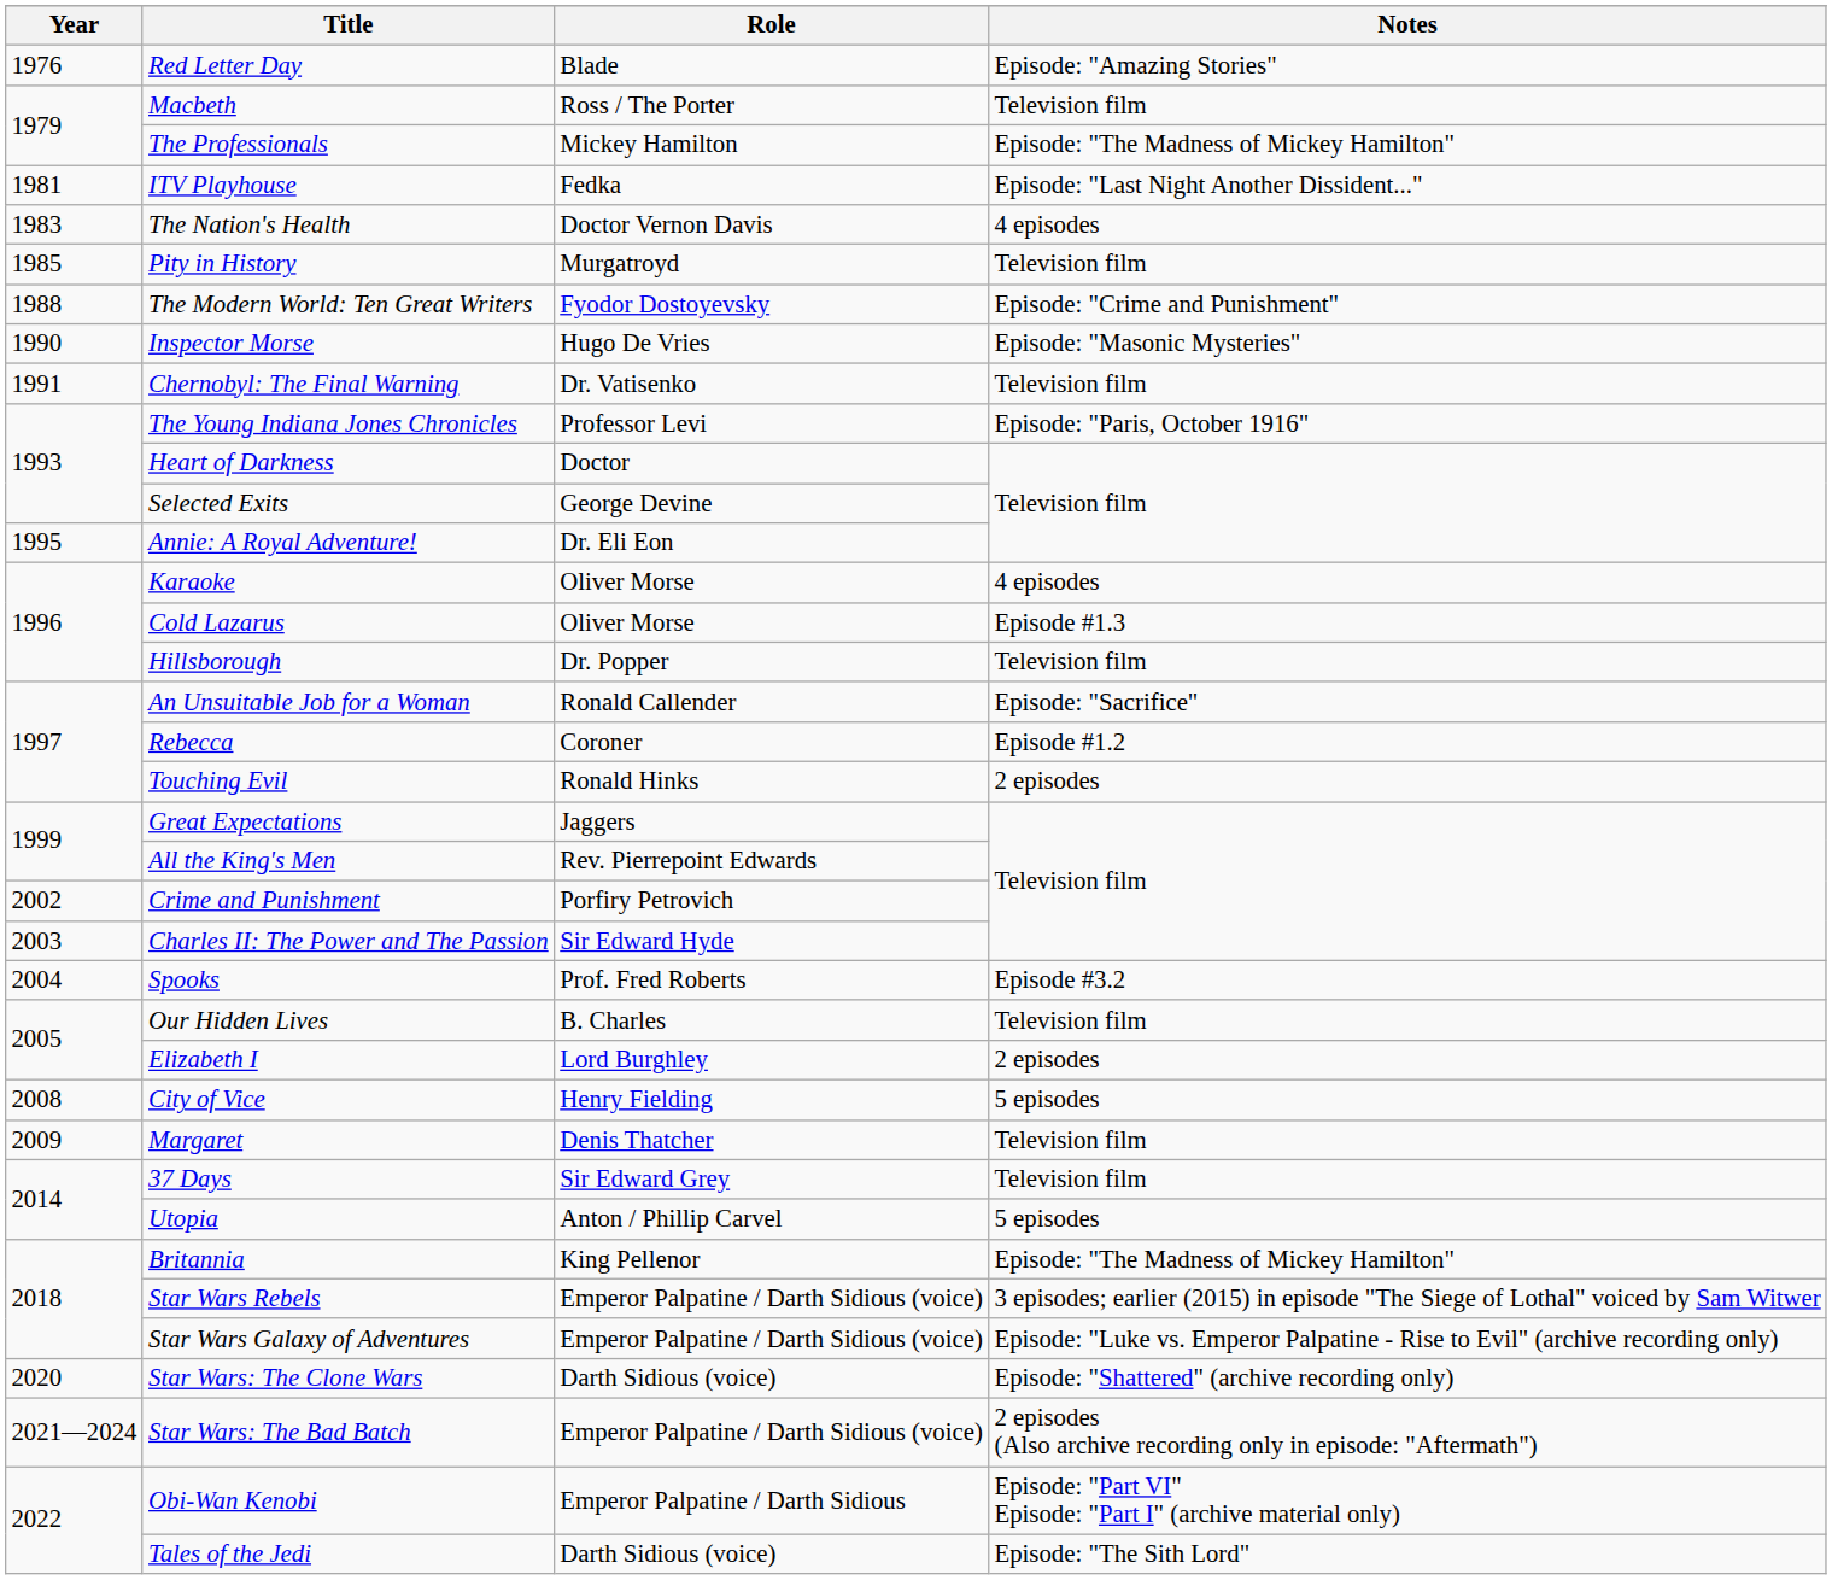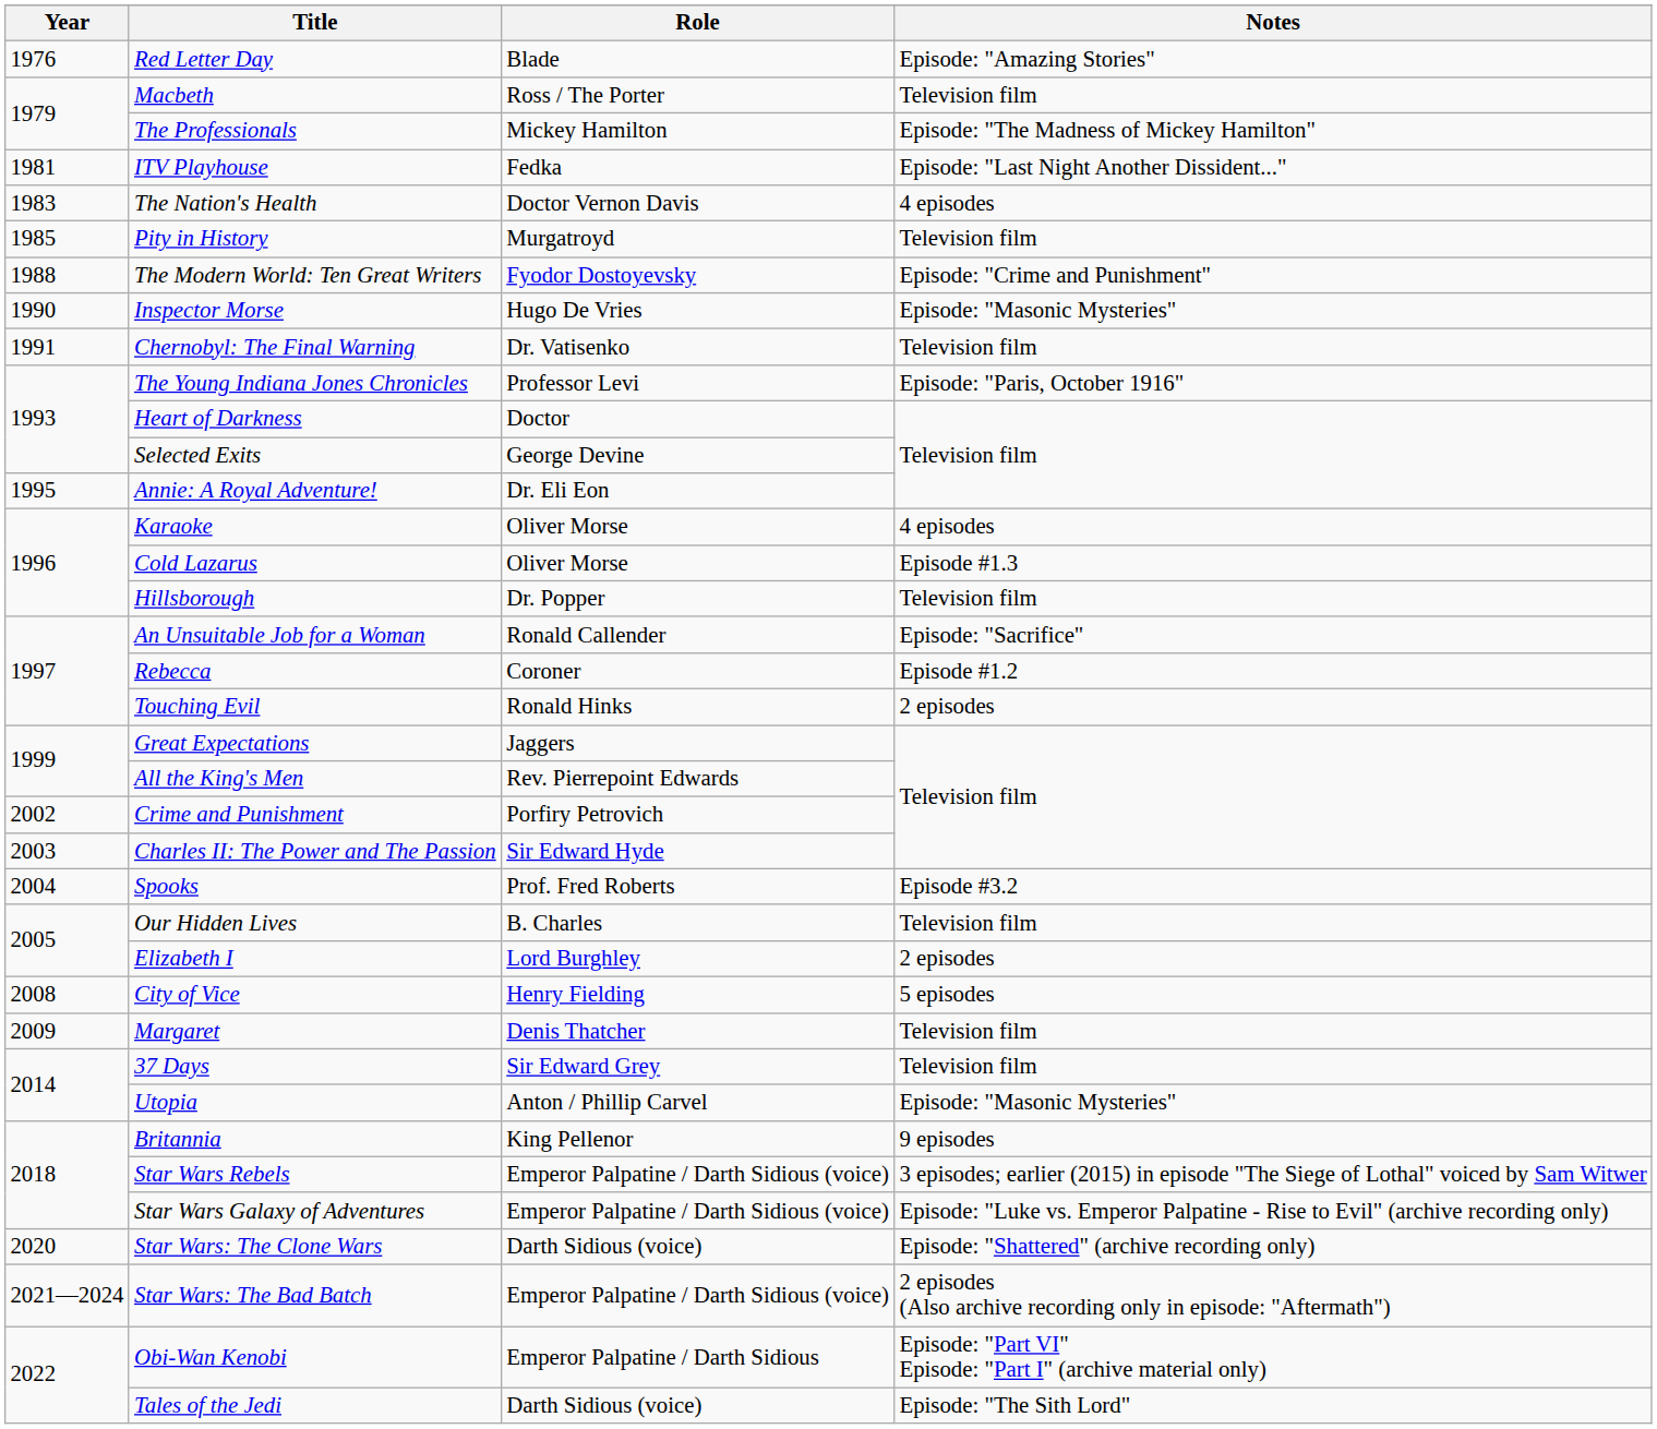Utopia | Notes: 5 episodes -> Episode: "Masonic Mysteries"
Britannia | Notes: Episode: "The Madness of Mickey Hamilton" -> 9 episodes
